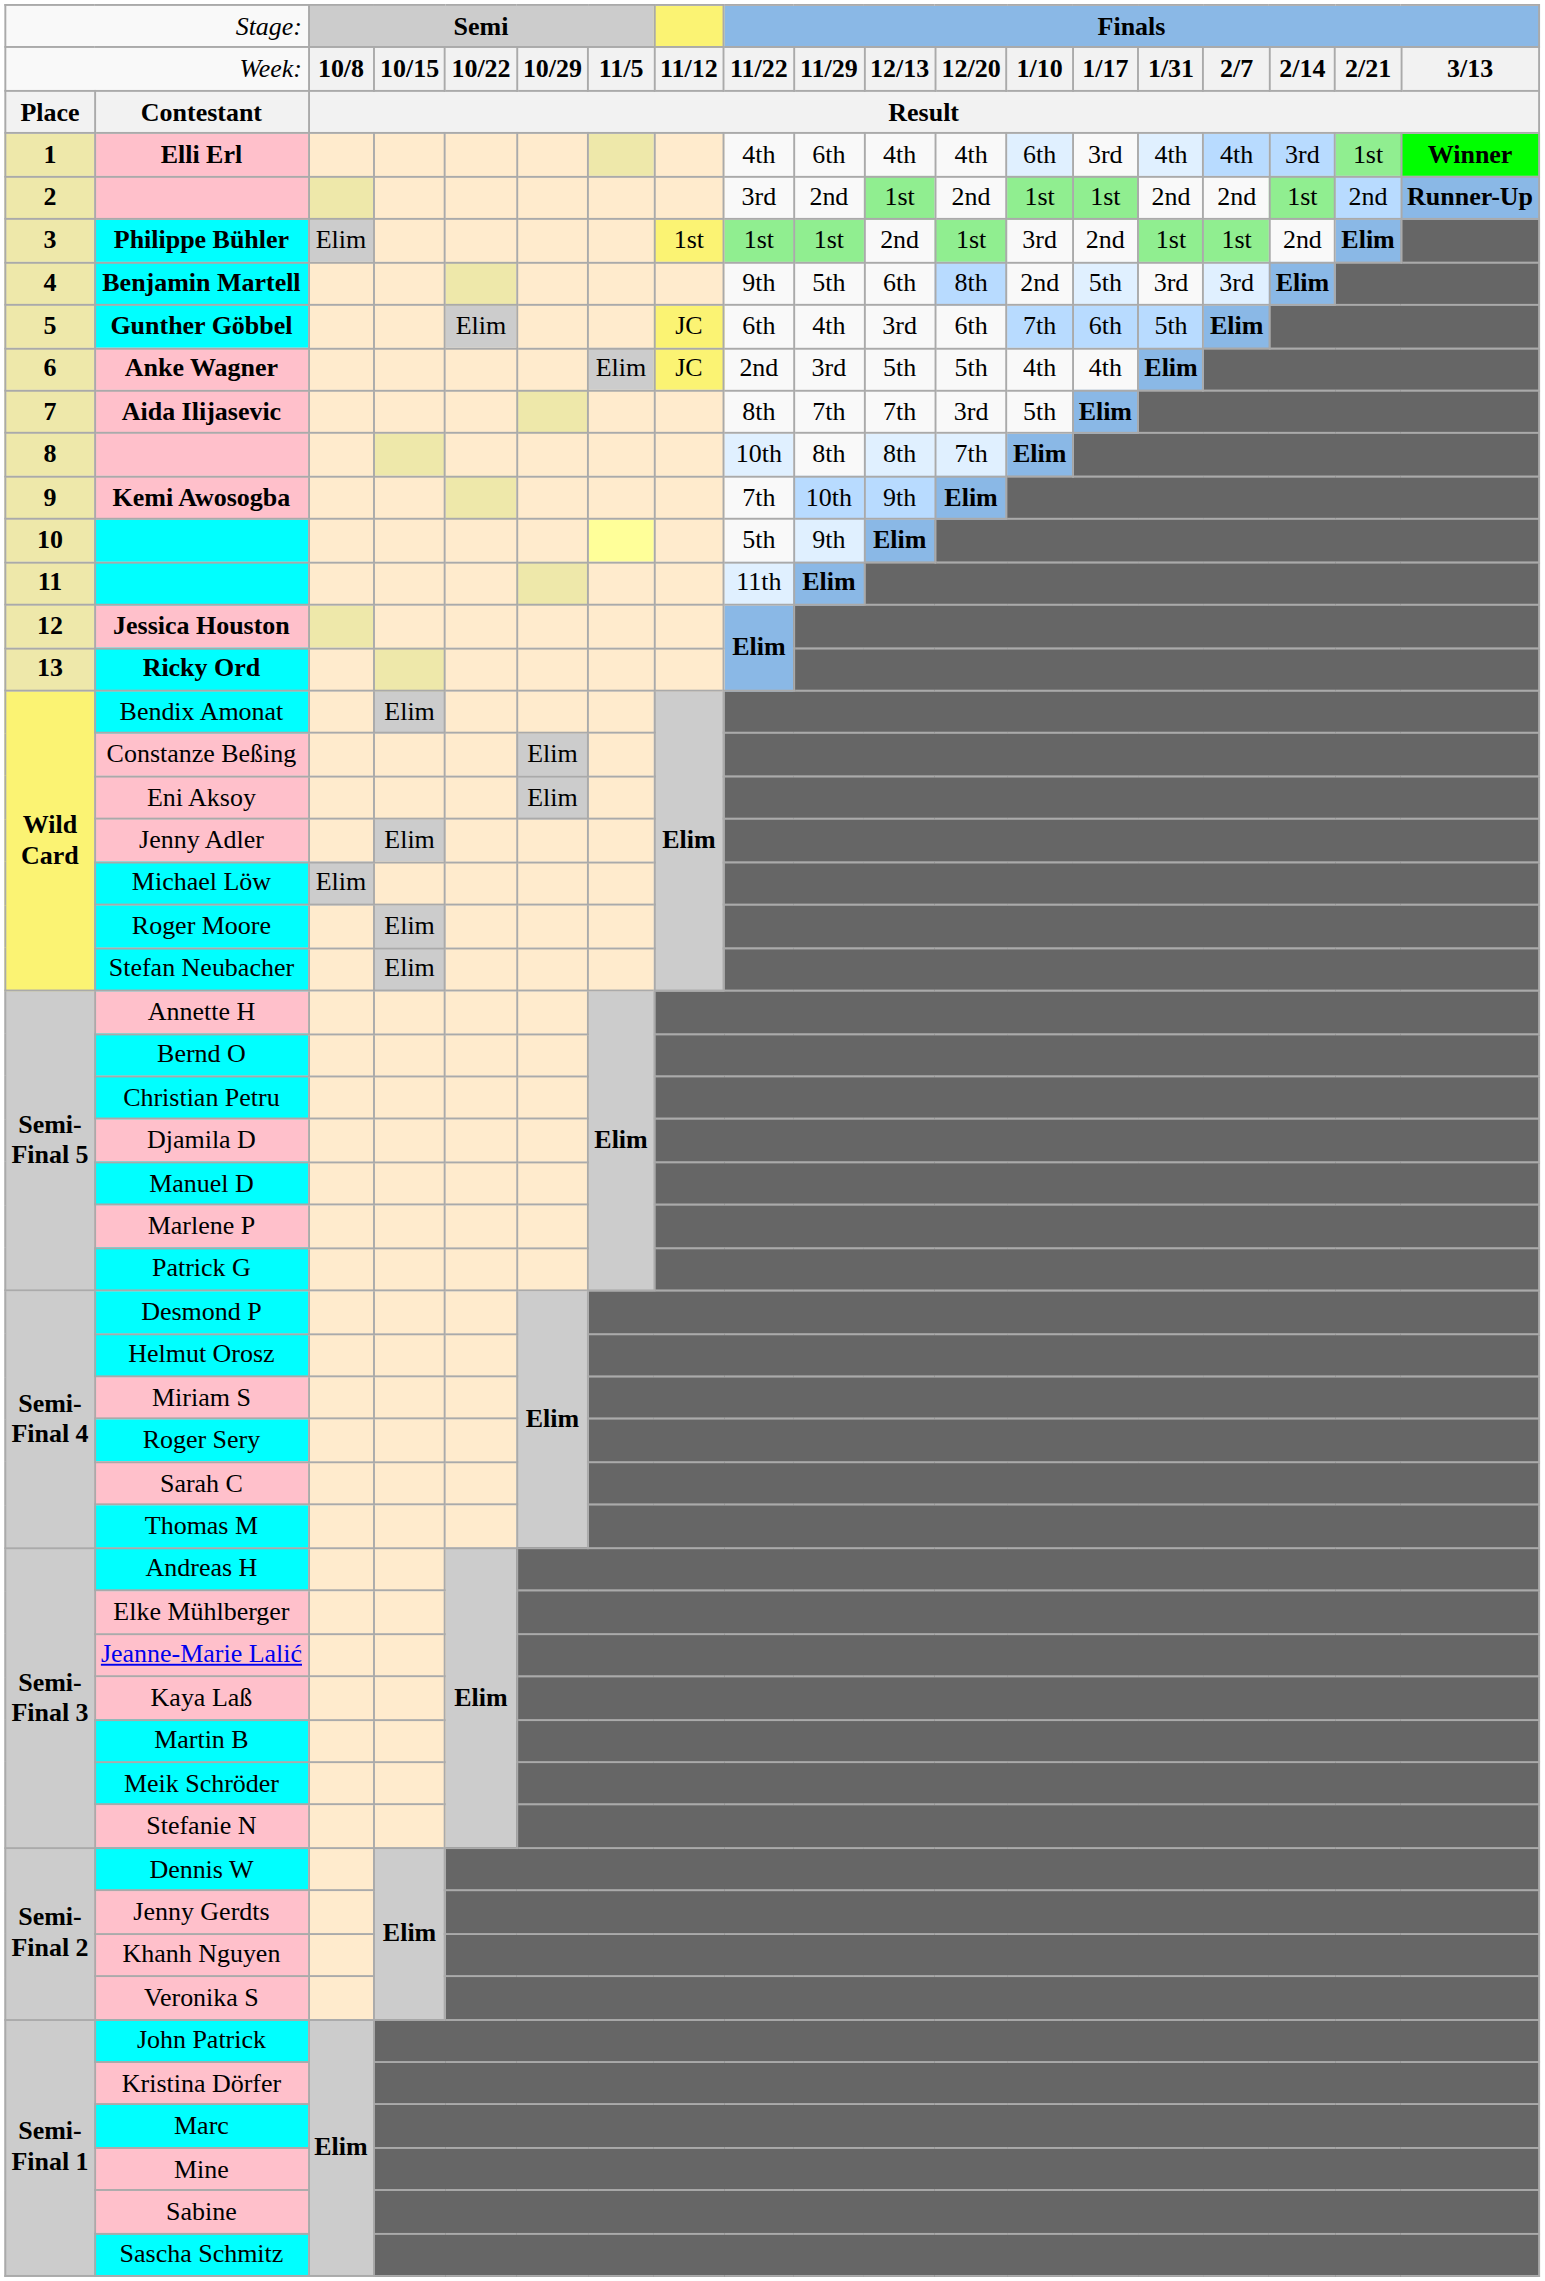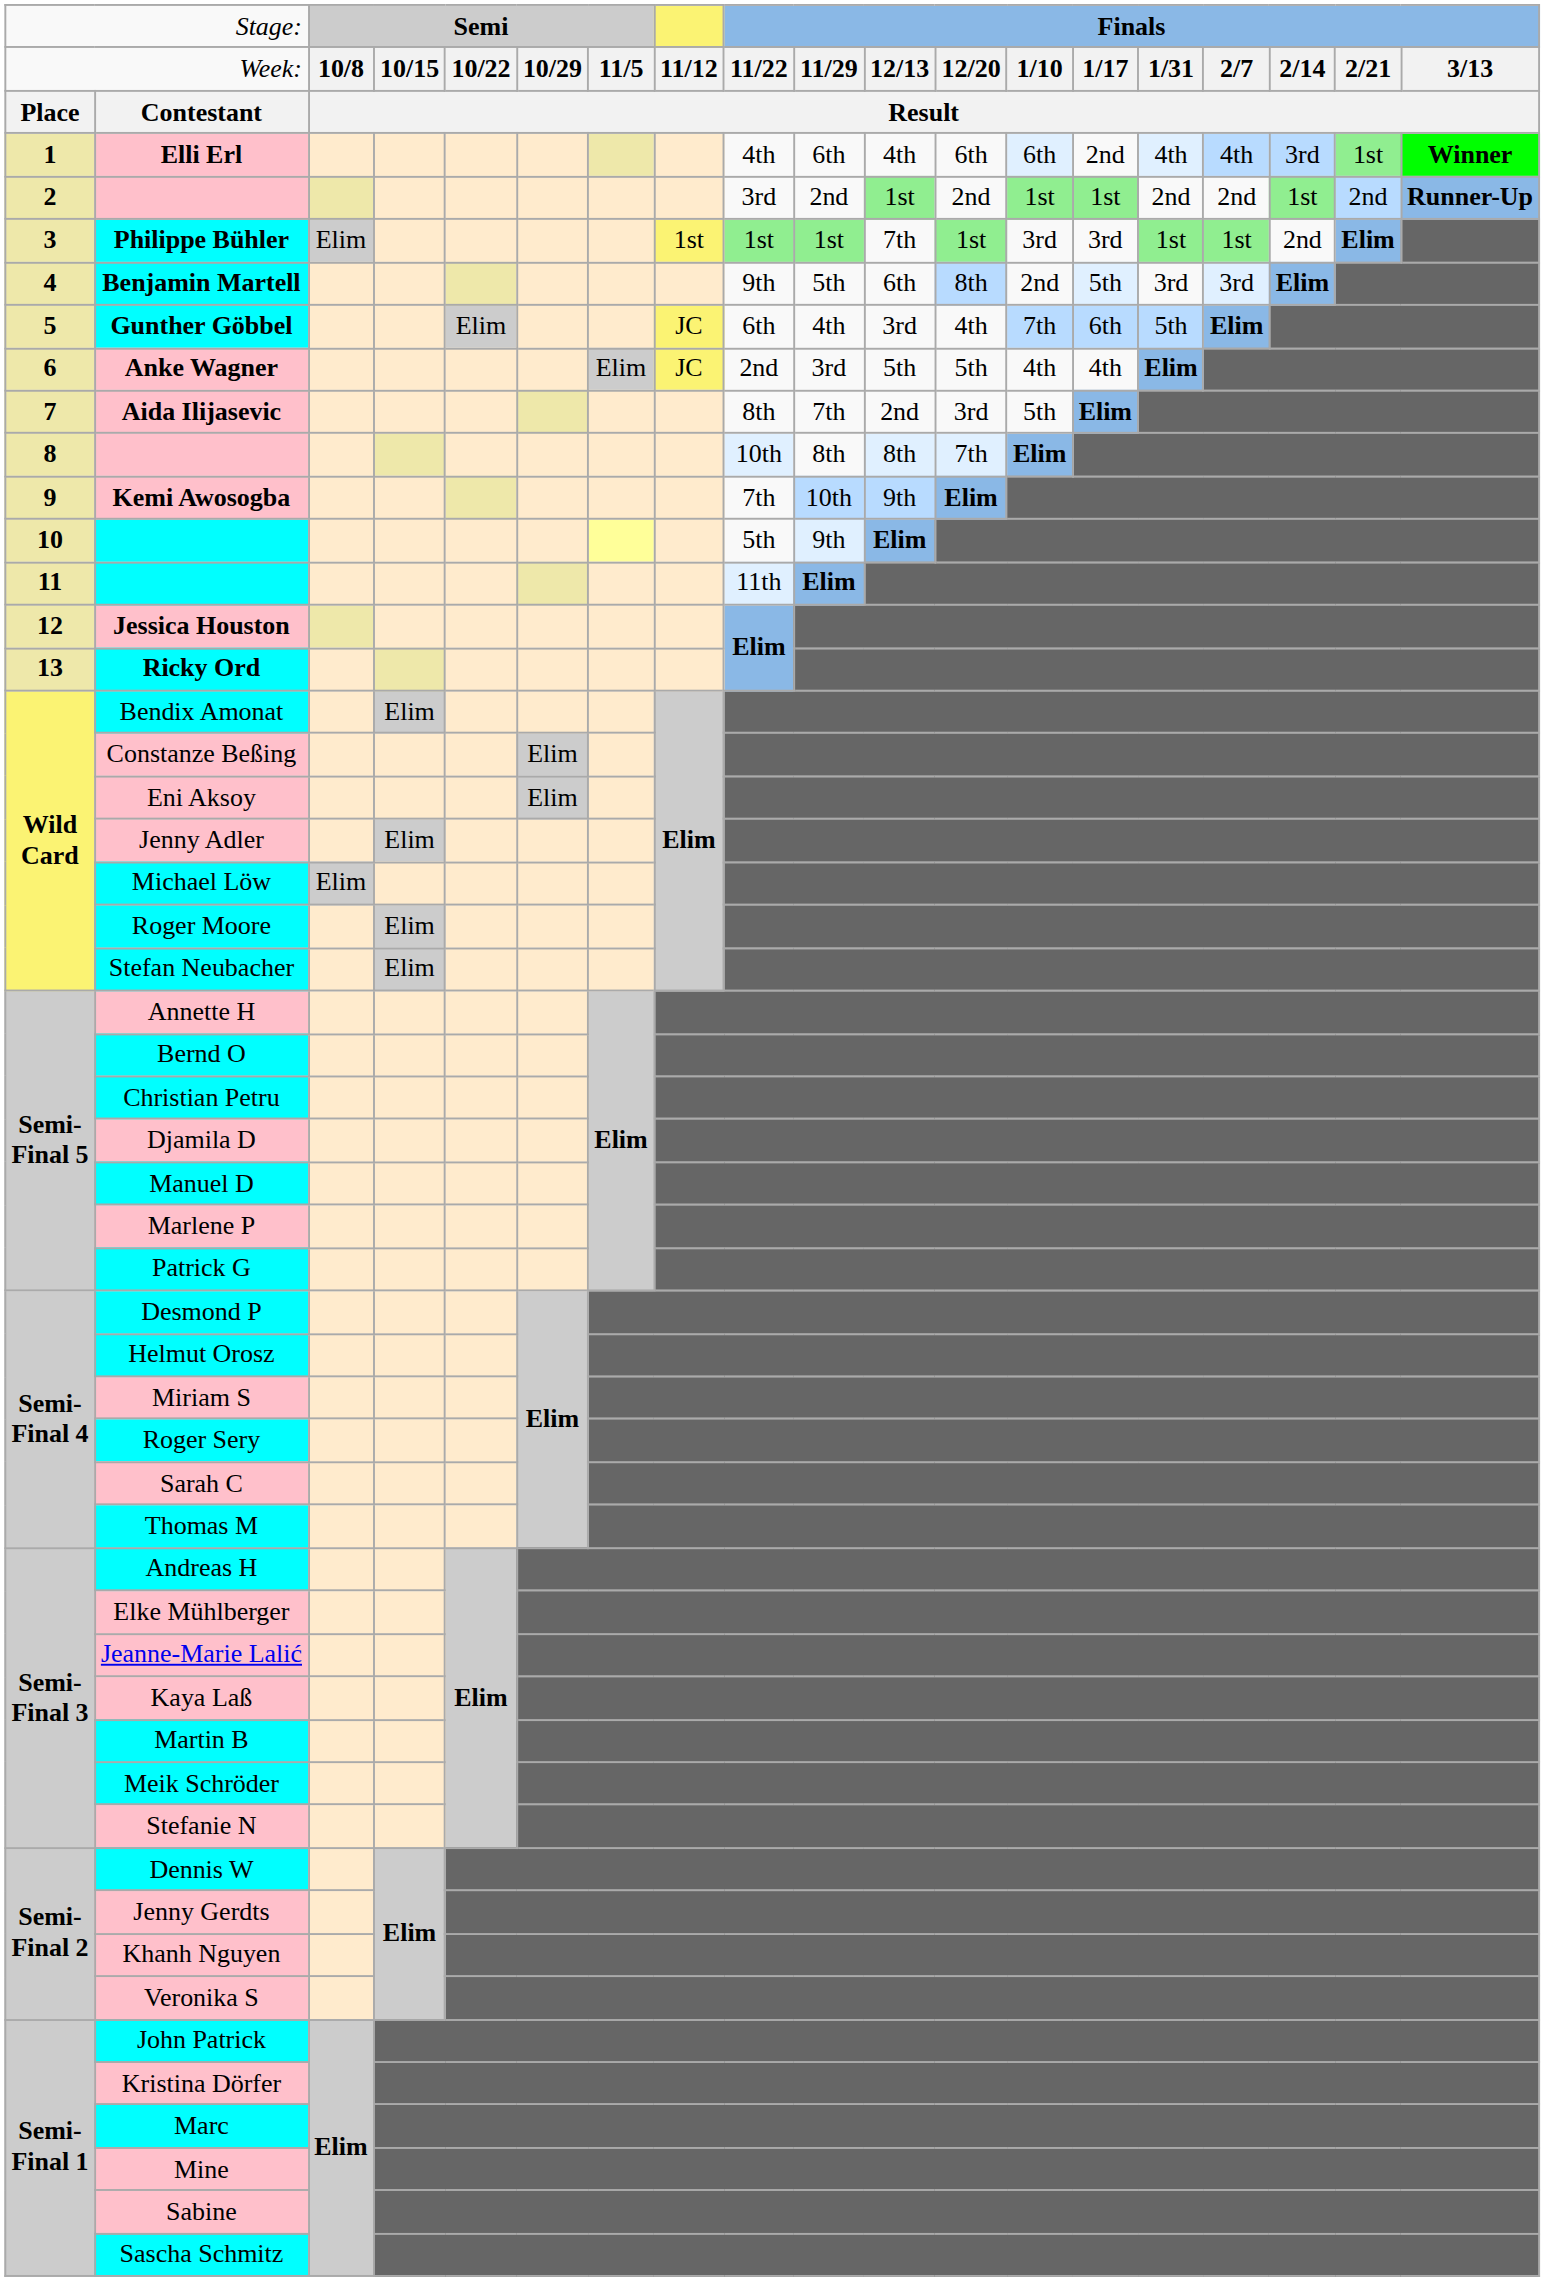Elli Erl | column 12: 4th -> 6th
Elli Erl | column 14: 3rd -> 2nd
Philippe Bühler | column 11: 2nd -> 7th
Philippe Bühler | column 14: 2nd -> 3rd
Gunther Göbbel | column 12: 6th -> 4th
Aida Ilijasevic | column 11: 7th -> 2nd
